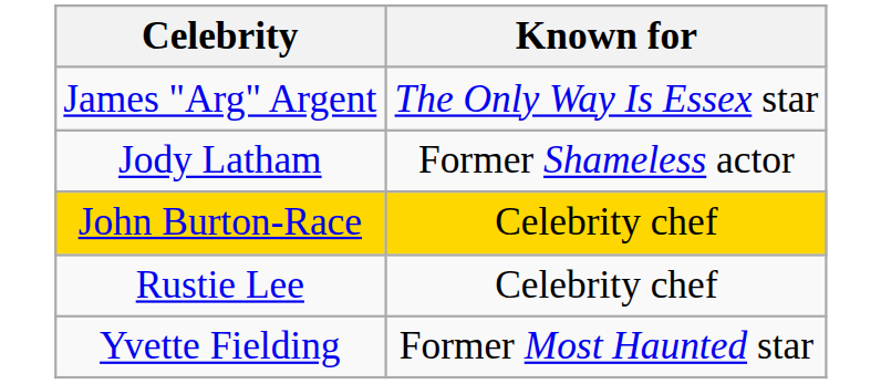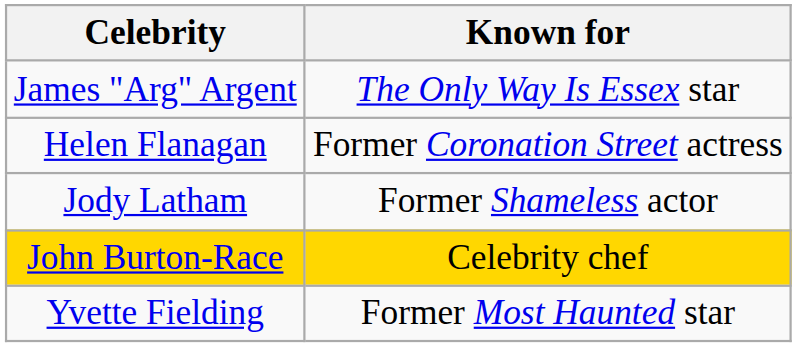+ row: Helen Flanagan | Former Coronation Street actress
- row: Rustie Lee | Celebrity chef
